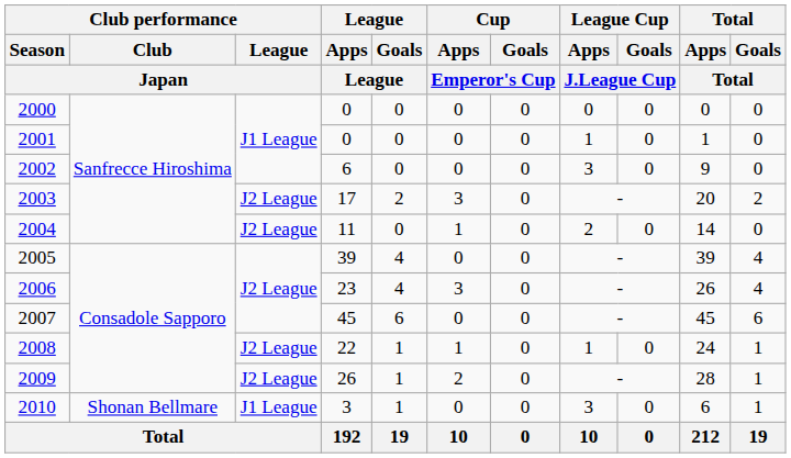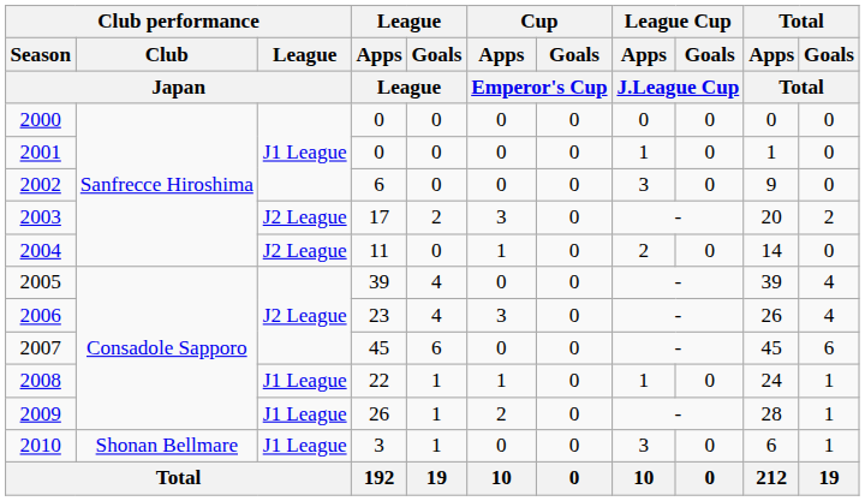2008 | Club performance / League / Japan: J2 League -> J1 League
2009 | Club performance / League / Japan: J2 League -> J1 League
